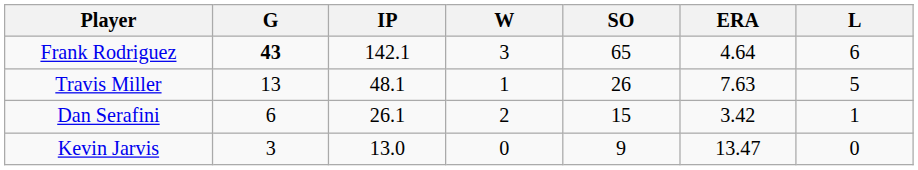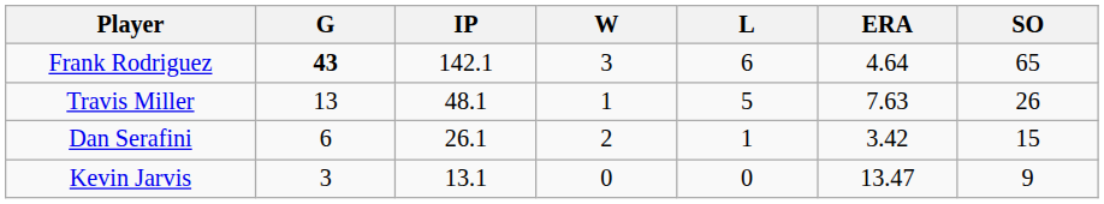columns swapped: L <-> SO
Kevin Jarvis | IP: 13.0 -> 13.1
